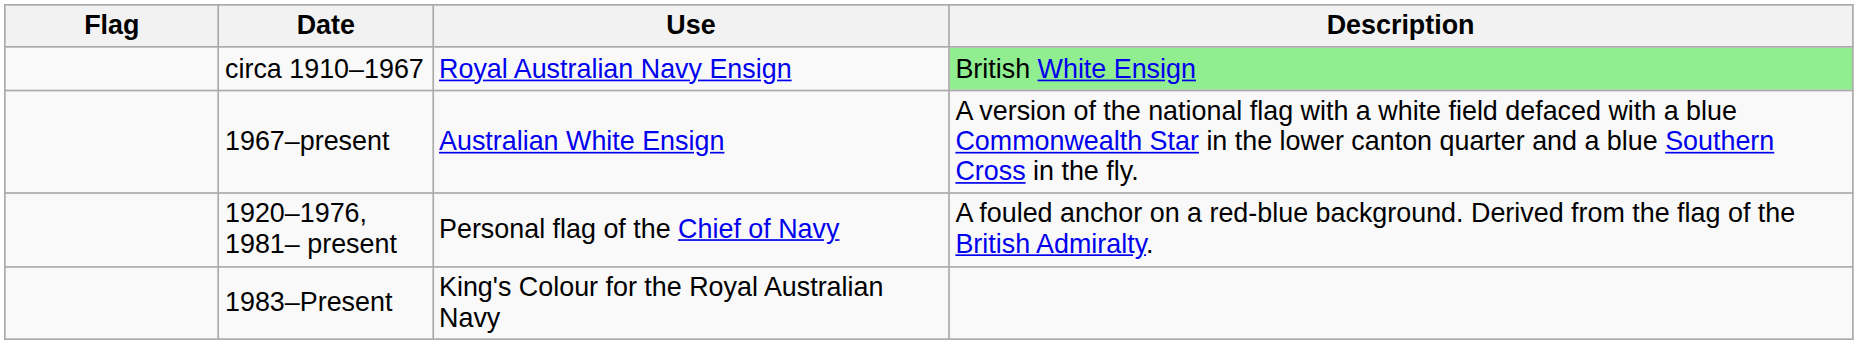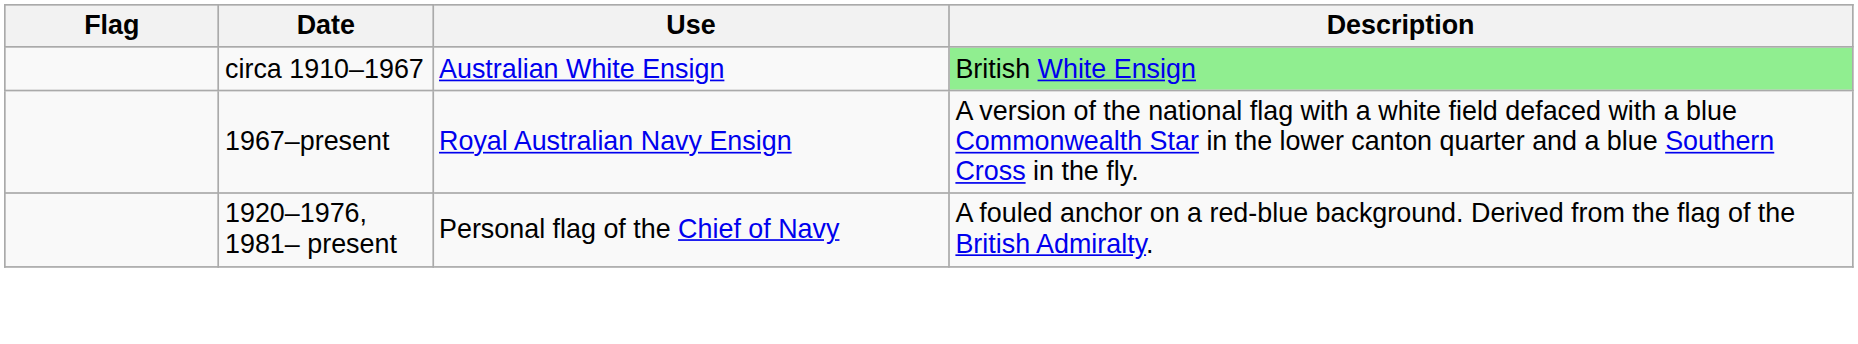circa 1910–1967 | Use: Royal Australian Navy Ensign -> Australian White Ensign
1967–present | Use: Australian White Ensign -> Royal Australian Navy Ensign
- row: 1983–Present | King's Colour for the Royal Australian Navy
